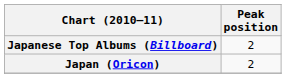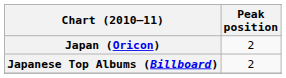rows swapped: Japan (Oricon) <-> Japanese Top Albums (Billboard)
